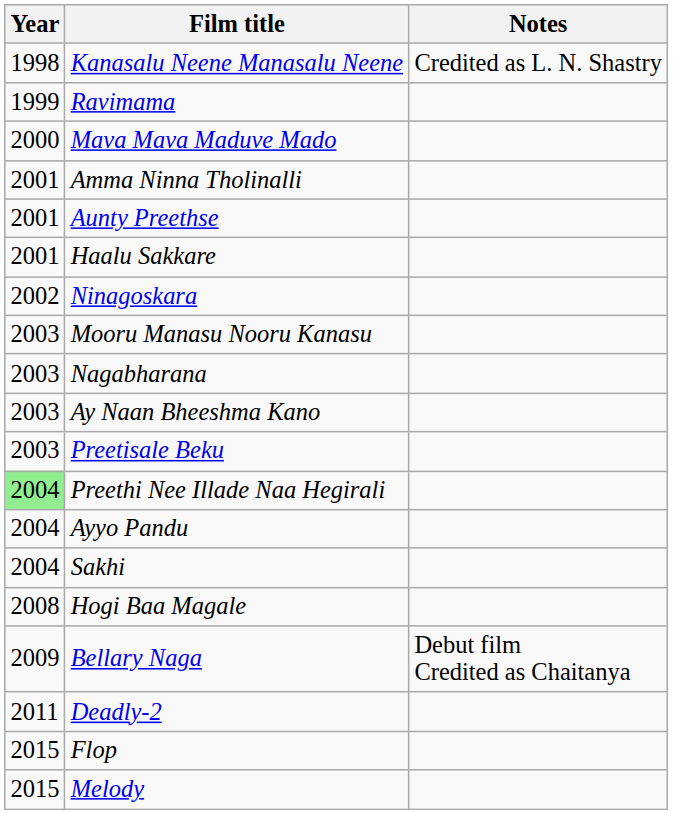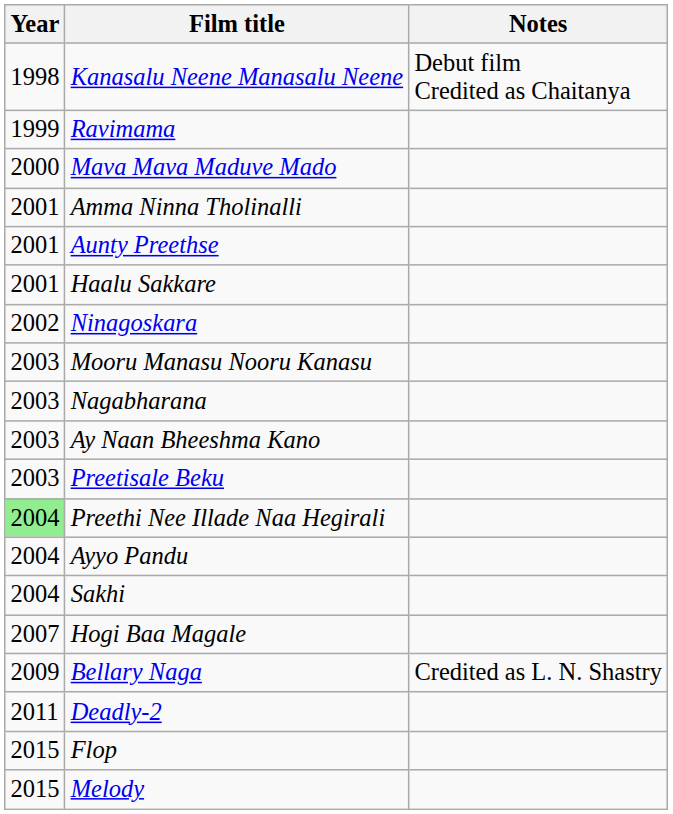Kanasalu Neene Manasalu Neene | Notes: Credited as L. N. Shastry -> Debut film Credited as Chaitanya
Hogi Baa Magale | Year: 2008 -> 2007
Bellary Naga | Notes: Debut film Credited as Chaitanya -> Credited as L. N. Shastry
